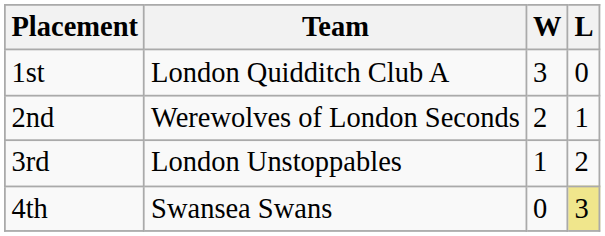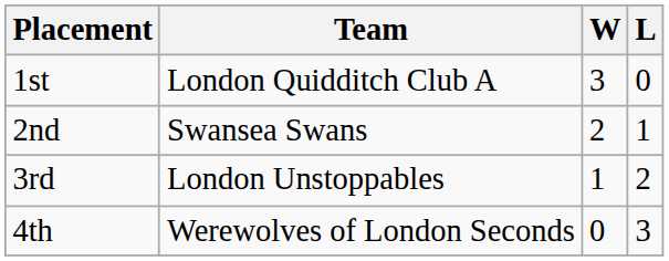2nd | Team: Werewolves of London Seconds -> Swansea Swans
4th | Team: Swansea Swans -> Werewolves of London Seconds
4th | L: khaki background -> no background
